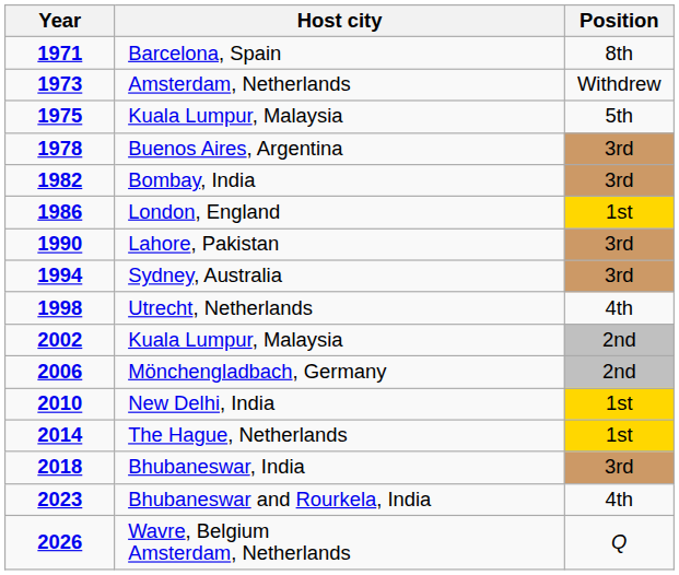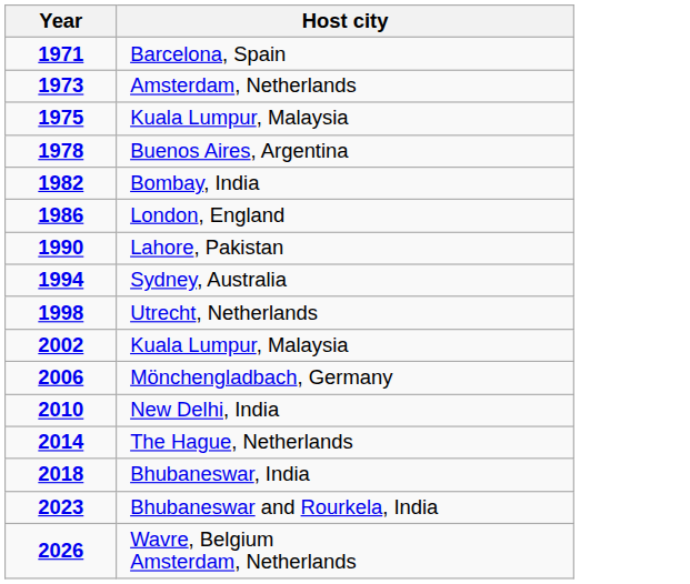- column: Position | 8th | Withdrew | 5th | 3rd | 3rd | 1st | 3rd | 3rd | 4th | 2nd | 2nd | 1st | 1st | 3rd | 4th | Q
